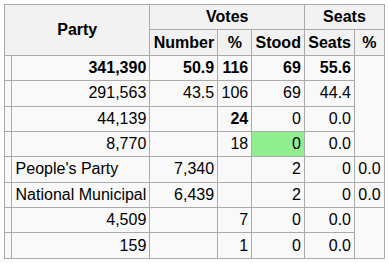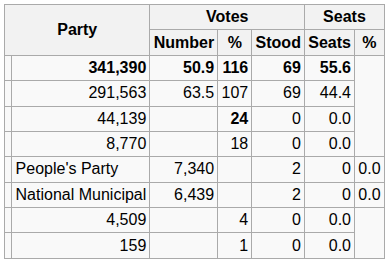291,563 | Votes / Number: 43.5 -> 63.5
291,563 | Votes / %: 106 -> 107
8,770 | Votes / Stood: lightgreen background -> no background
4,509 | Votes / %: 7 -> 4
